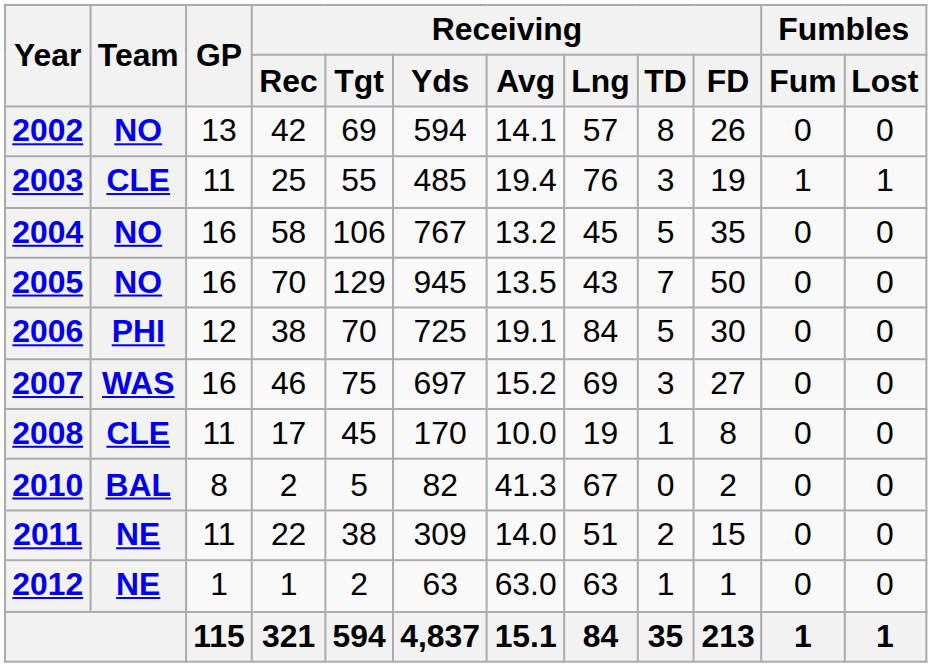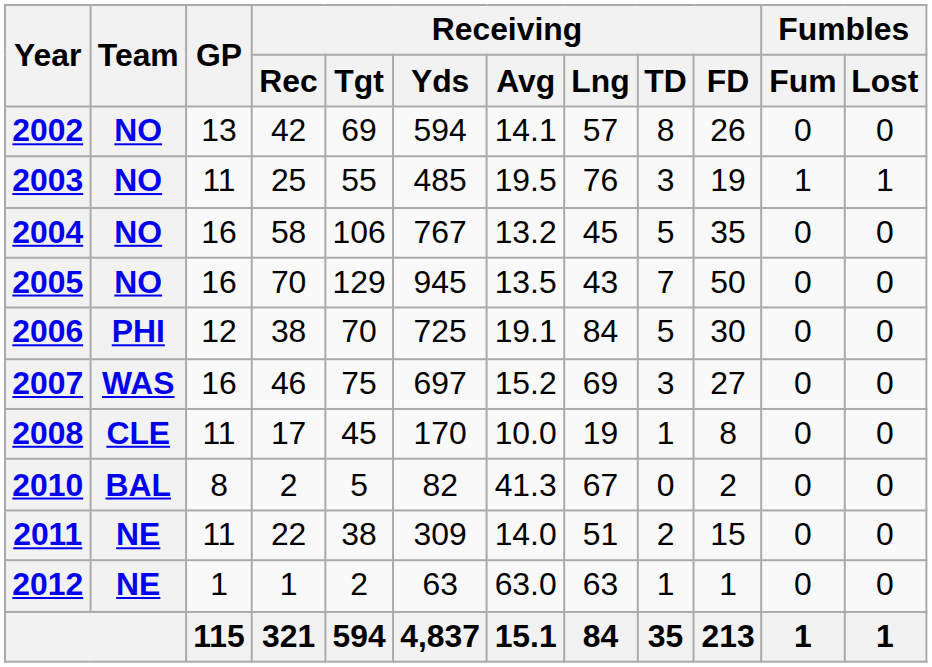2003 | Team: CLE -> NO
2003 | Receiving / Avg: 19.4 -> 19.5
